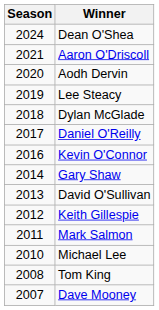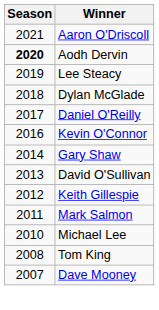- row: 2024 | Dean O'Shea
Aodh Dervin | Season: normal -> bold
